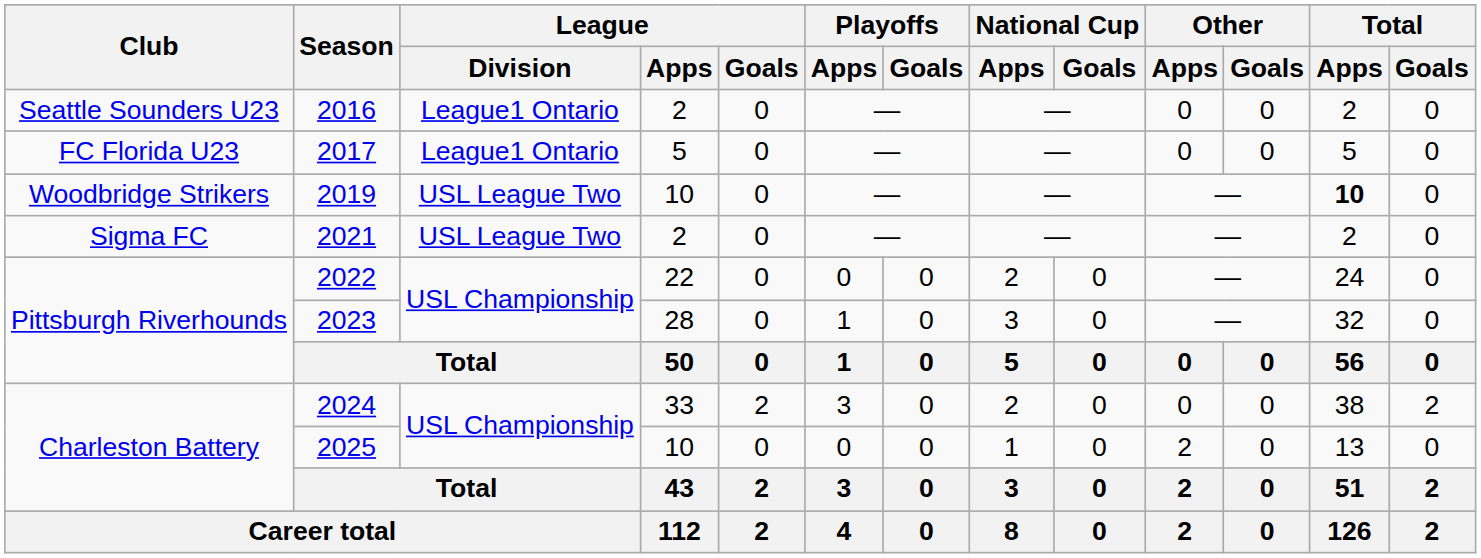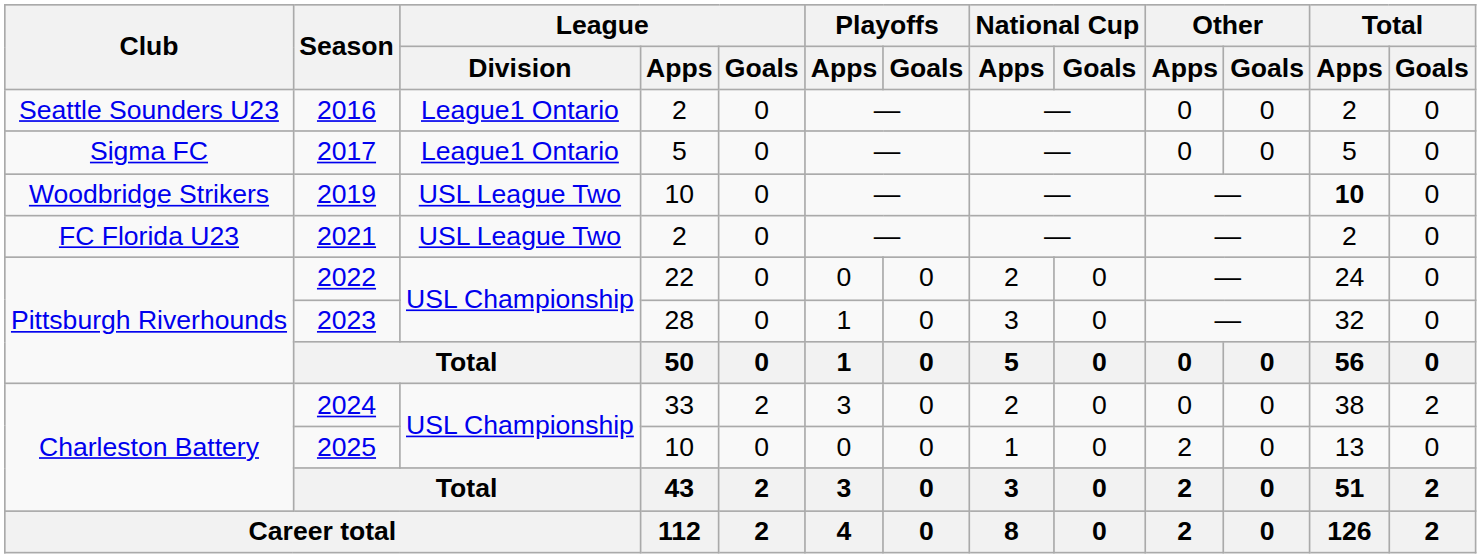2017 | Club: FC Florida U23 -> Sigma FC
2021 | Club: Sigma FC -> FC Florida U23
